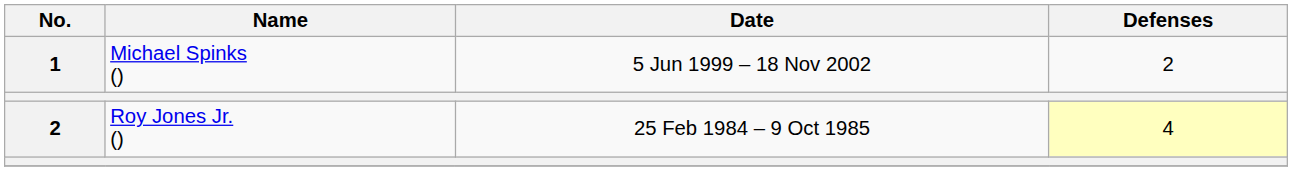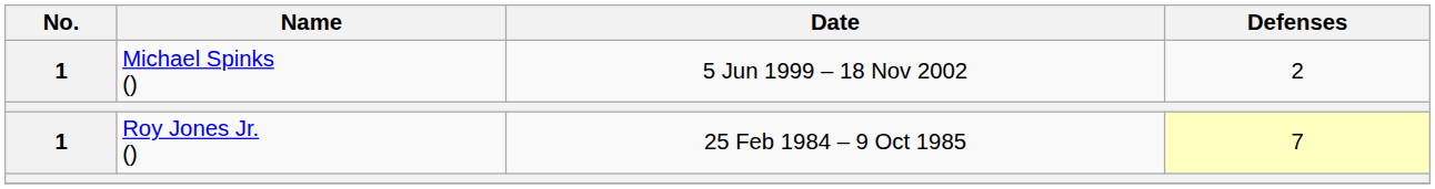Roy Jones Jr. () | No.: 2 -> 1
Roy Jones Jr. () | Defenses: 4 -> 7
